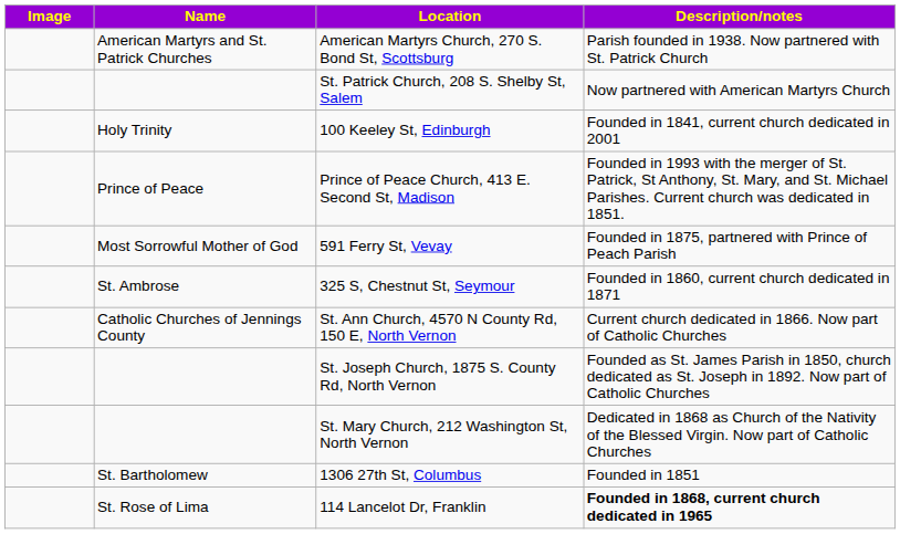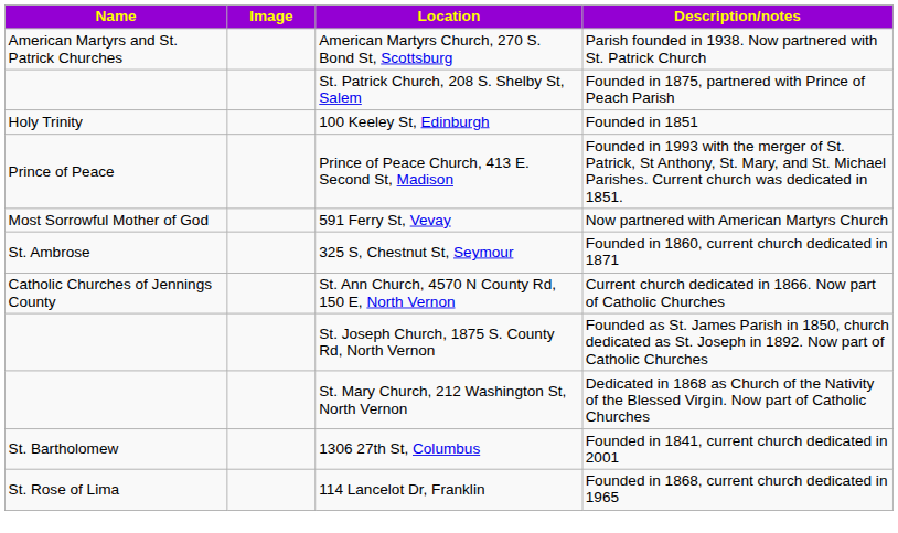columns swapped: Name <-> Image
St. Patrick Church, 208 S. Shelby St, Salem | Description/notes: Now partnered with American Martyrs Church -> Founded in 1875, partnered with Prince of Peach Parish
100 Keeley St, Edinburgh | Description/notes: Founded in 1841, current church dedicated in 2001 -> Founded in 1851
591 Ferry St, Vevay | Description/notes: Founded in 1875, partnered with Prince of Peach Parish -> Now partnered with American Martyrs Church
1306 27th St, Columbus | Description/notes: Founded in 1851 -> Founded in 1841, current church dedicated in 2001
114 Lancelot Dr, Franklin | Description/notes: bold -> normal
